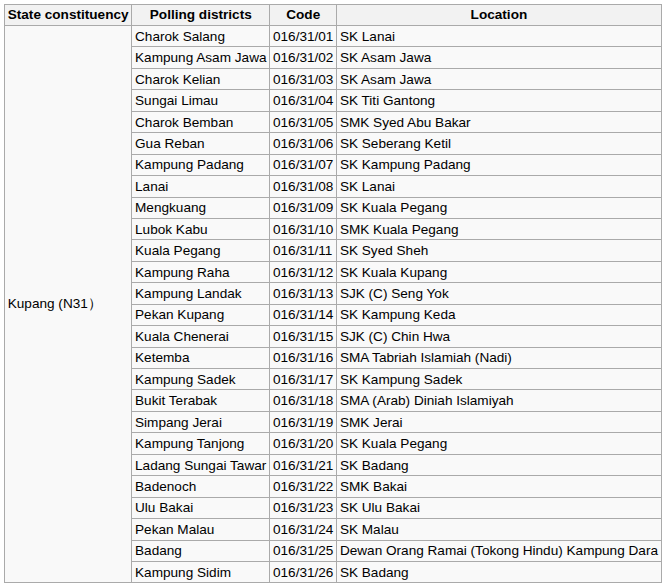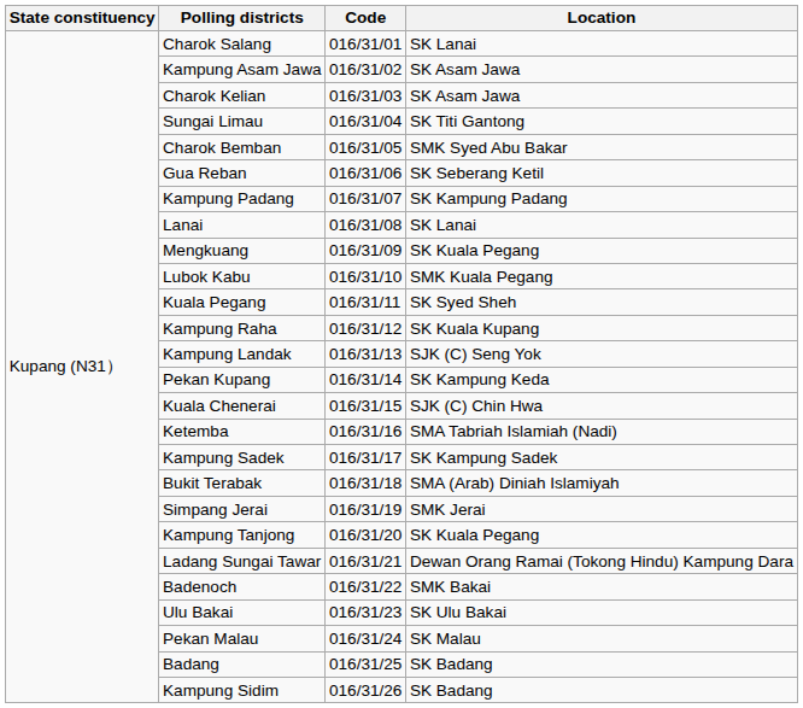Ladang Sungai Tawar | Location: SK Badang -> Dewan Orang Ramai (Tokong Hindu) Kampung Dara
Badang | Location: Dewan Orang Ramai (Tokong Hindu) Kampung Dara -> SK Badang
